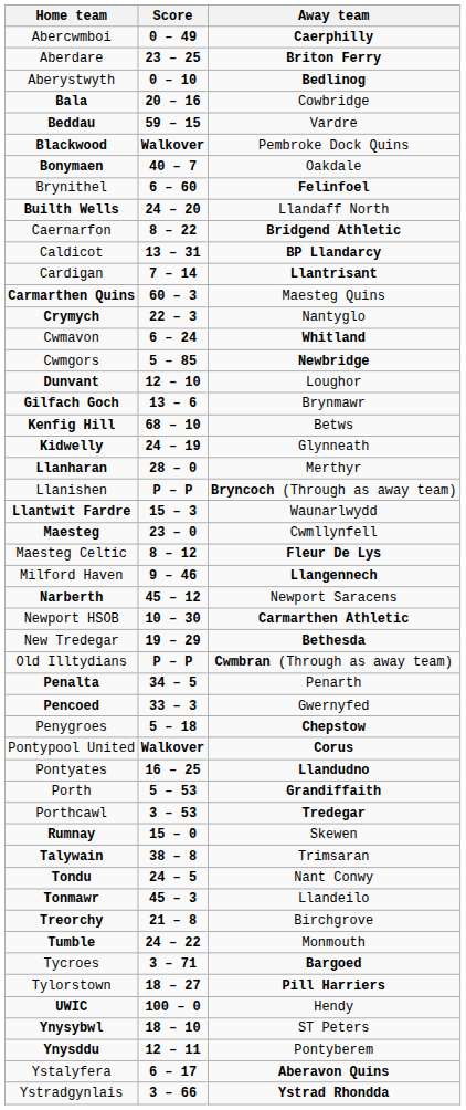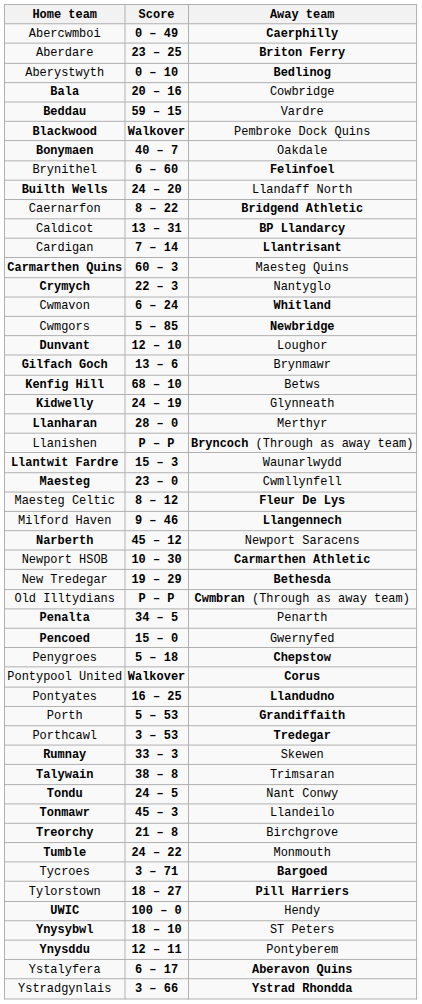Pencoed | Score: 33 – 3 -> 15 – 0
Rumnay | Score: 15 – 0 -> 33 – 3
